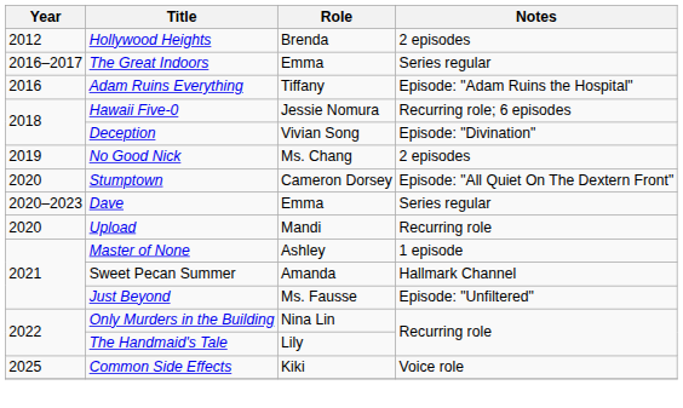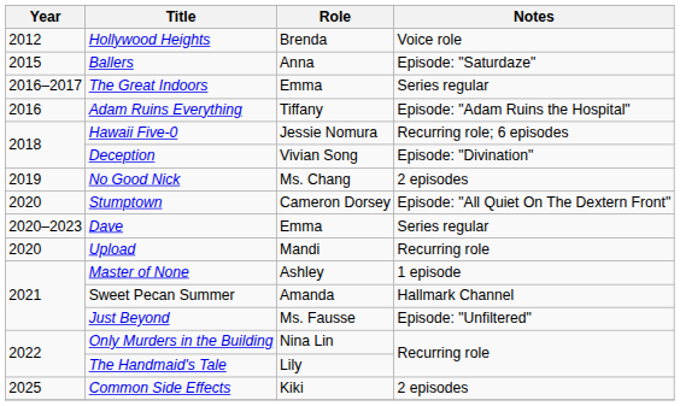Hollywood Heights | Notes: 2 episodes -> Voice role
+ row: 2015 | Ballers | Anna | Episode: "Saturdaze"
Common Side Effects | Notes: Voice role -> 2 episodes
